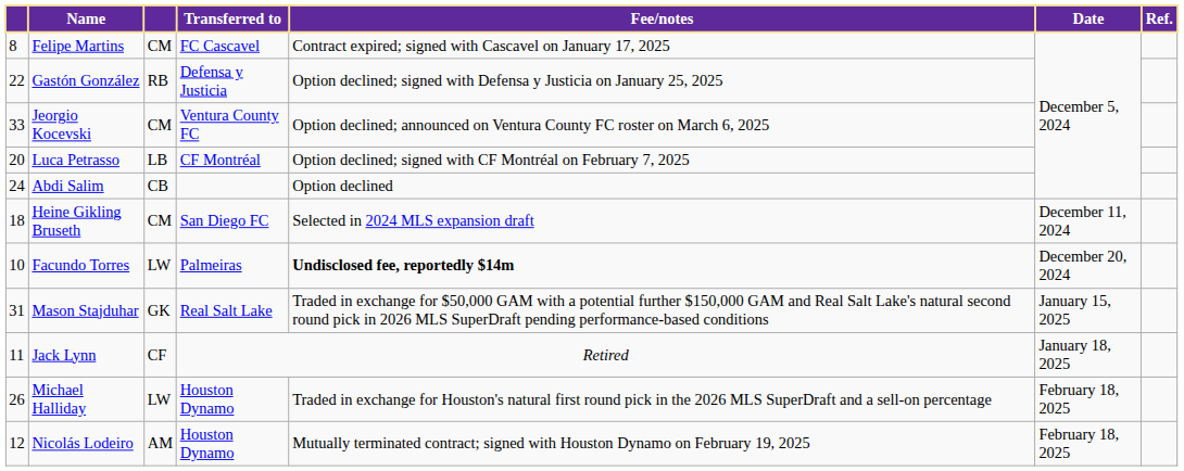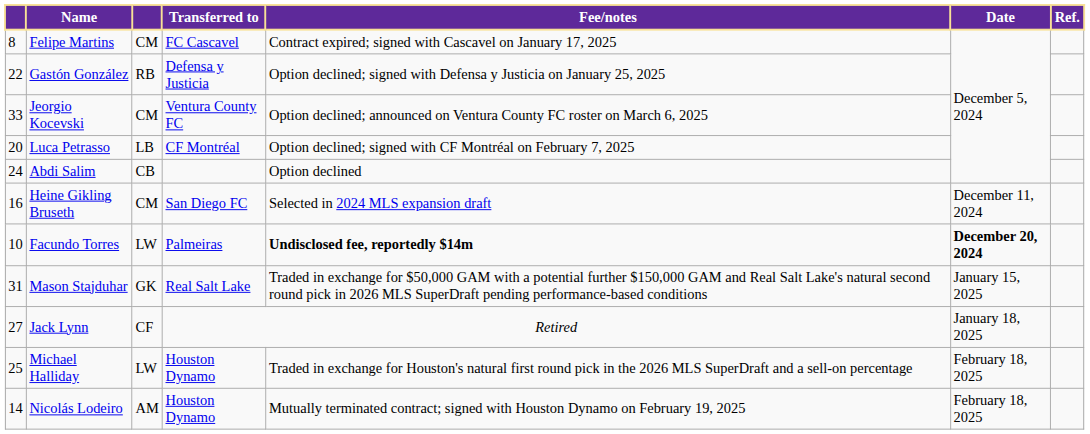Heine Gikling Bruseth | column 1: 18 -> 16
Facundo Torres | Date: normal -> bold
Jack Lynn | column 1: 11 -> 27
Michael Halliday | column 1: 26 -> 25
Nicolás Lodeiro | column 1: 12 -> 14
